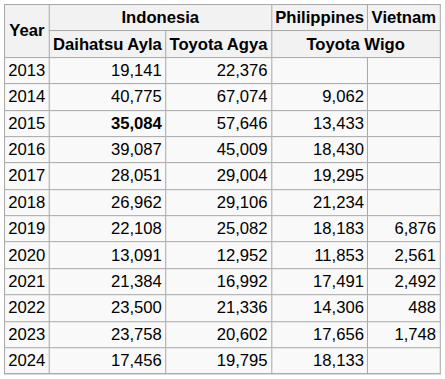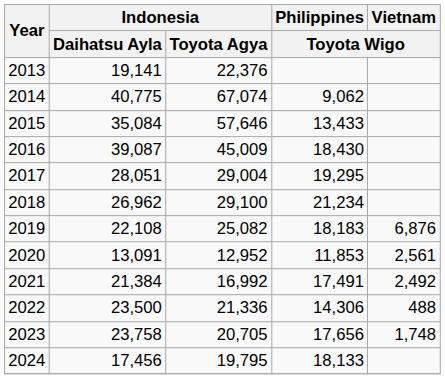2015 | Indonesia / Daihatsu Ayla: bold -> normal
2018 | Indonesia / Toyota Agya: 29,106 -> 29,100
2023 | Indonesia / Toyota Agya: 20,602 -> 20,705
